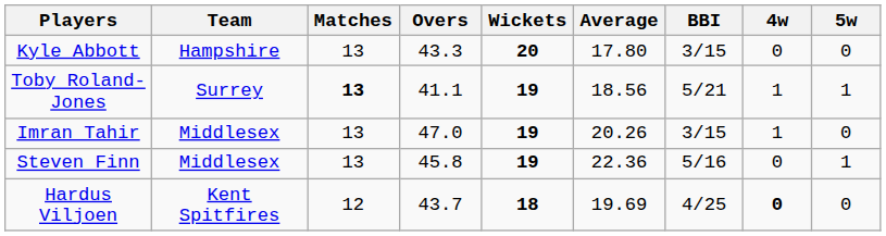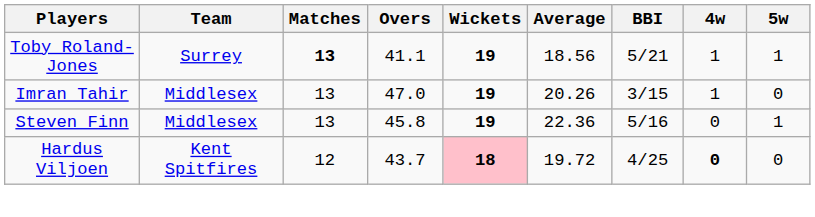- row: Kyle Abbott | Hampshire | 13 | 43.3 | 20 | 17.80 | 3/15 | 0 | 0
Hardus Viljoen | Wickets: no background -> pink background
Hardus Viljoen | Average: 19.69 -> 19.72
